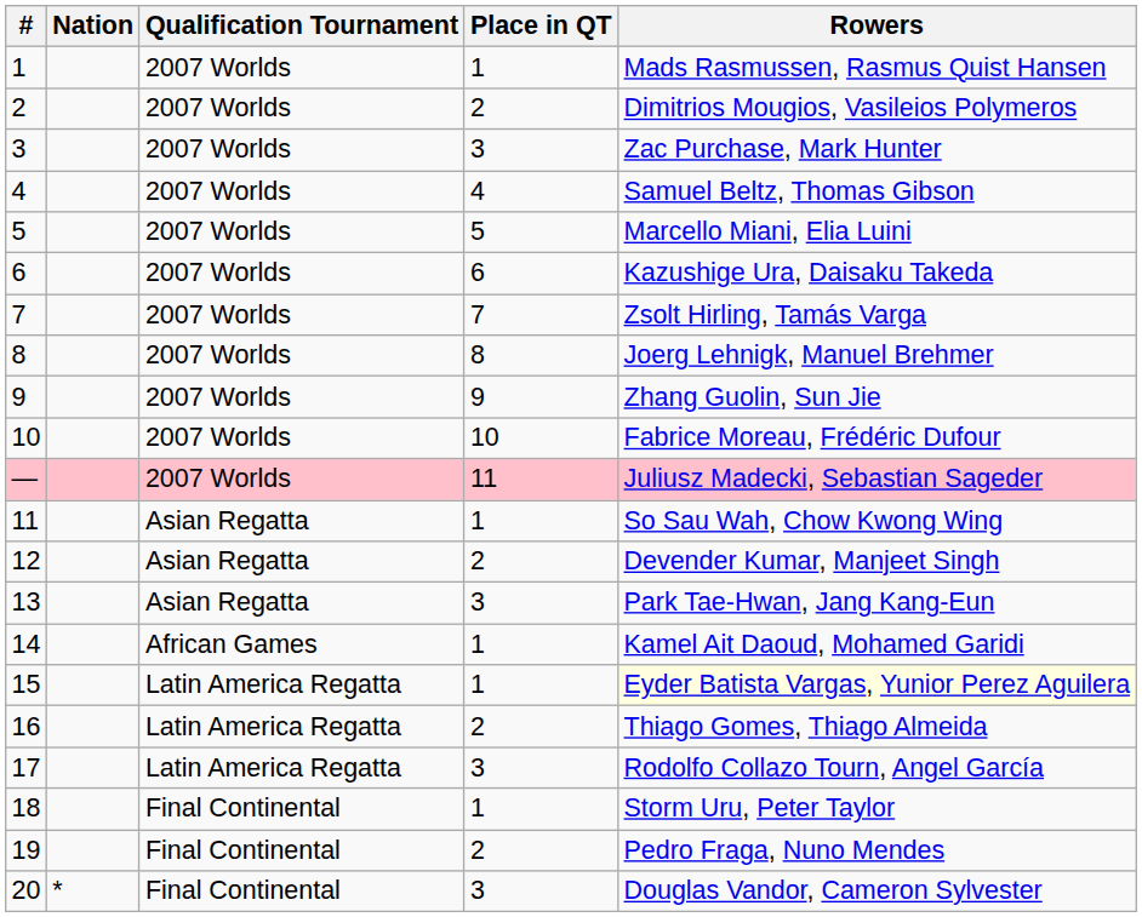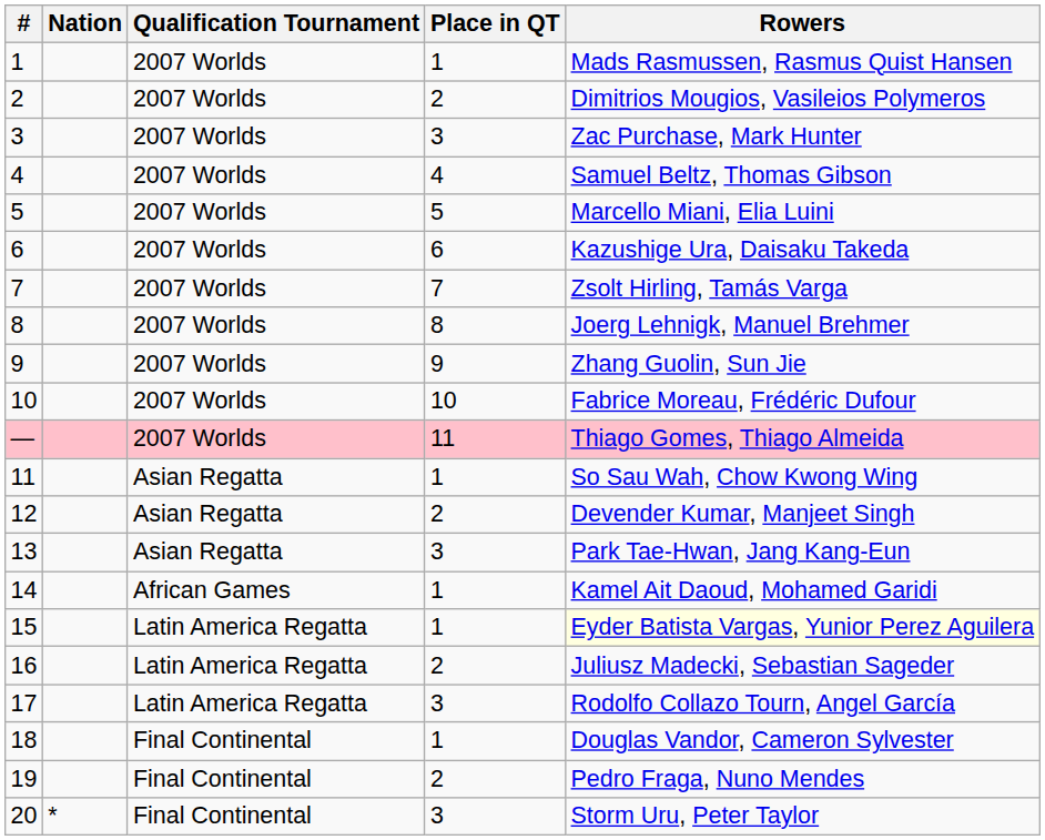— | Rowers: Juliusz Madecki, Sebastian Sageder -> Thiago Gomes, Thiago Almeida
16 | Rowers: Thiago Gomes, Thiago Almeida -> Juliusz Madecki, Sebastian Sageder
18 | Rowers: Storm Uru, Peter Taylor -> Douglas Vandor, Cameron Sylvester
20 | Rowers: Douglas Vandor, Cameron Sylvester -> Storm Uru, Peter Taylor
